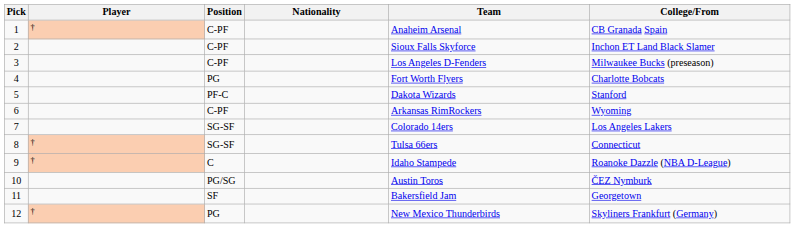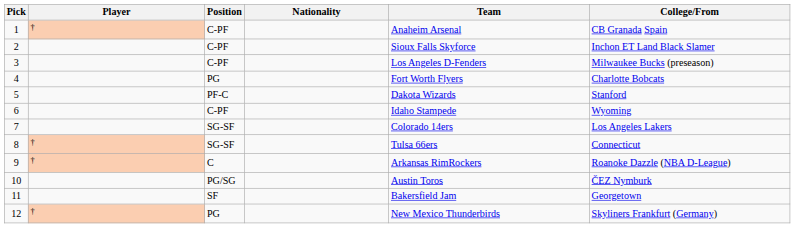6 | Team: Arkansas RimRockers -> Idaho Stampede
9 | Team: Idaho Stampede -> Arkansas RimRockers
